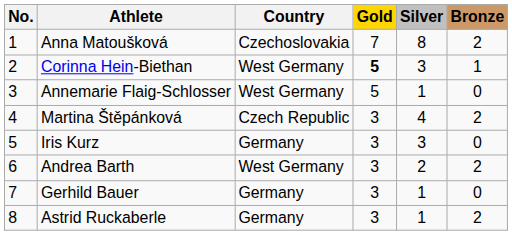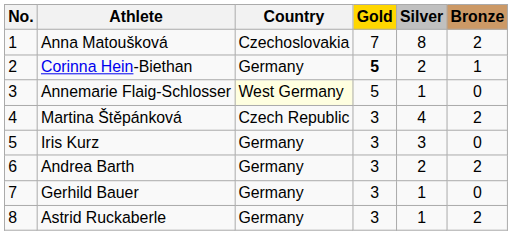Corinna Hein-Biethan | Country: West Germany -> Germany
Corinna Hein-Biethan | Silver: 3 -> 2
Annemarie Flaig-Schlosser | Country: no background -> lightyellow background
Andrea Barth | Country: West Germany -> Germany
